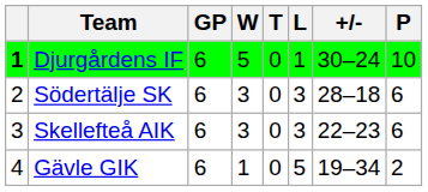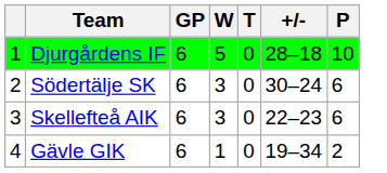- column: L | 1 | 3 | 3 | 5
Djurgårdens IF | column 1: bold -> normal
Djurgårdens IF | +/-: 30–24 -> 28–18
Södertälje SK | +/-: 28–18 -> 30–24
